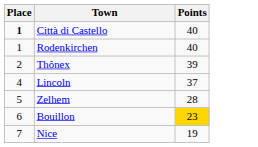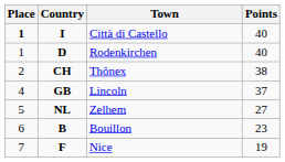+ column: Country | I | D | CH | GB | NL | B | F
Thônex | Points: 39 -> 38
Zelhem | Points: 28 -> 27
Bouillon | Points: gold background -> no background
